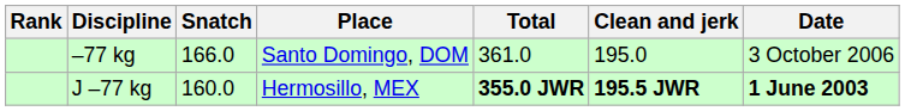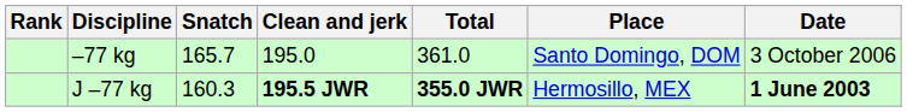columns swapped: Clean and jerk <-> Place
–77 kg | Snatch: 166.0 -> 165.7
J –77 kg | Snatch: 160.0 -> 160.3
